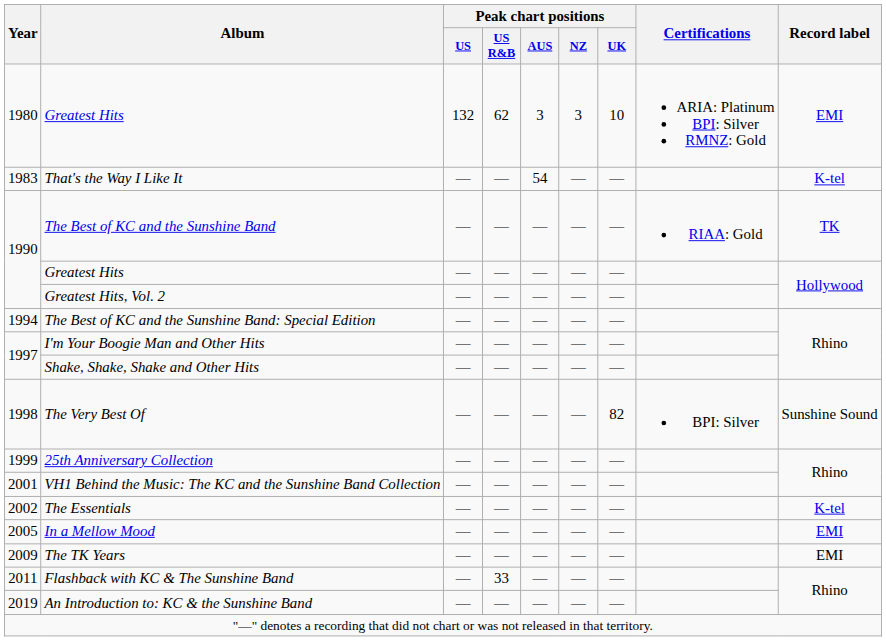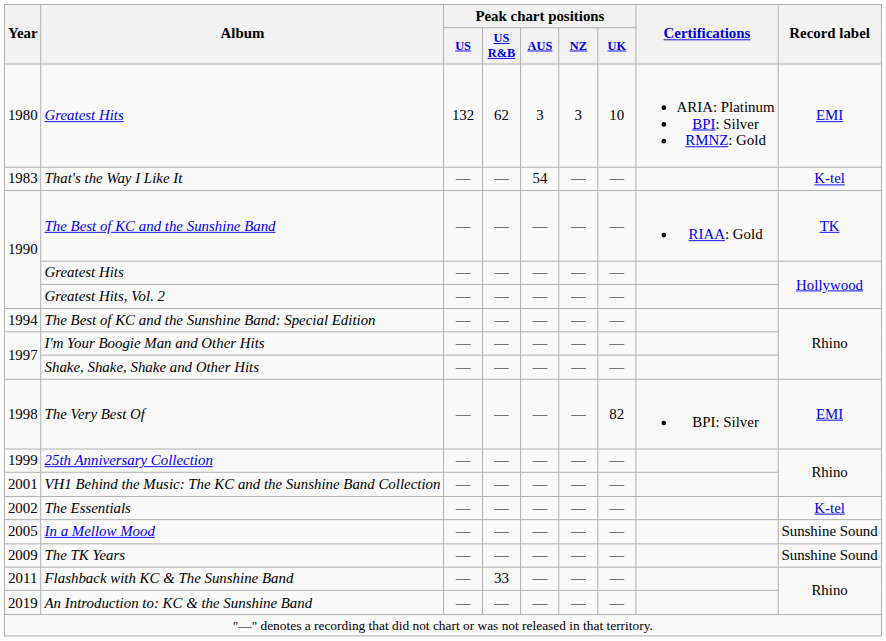The Very Best Of | Record label: Sunshine Sound -> EMI
In a Mellow Mood | Record label: EMI -> Sunshine Sound
The TK Years | Record label: EMI -> Sunshine Sound
